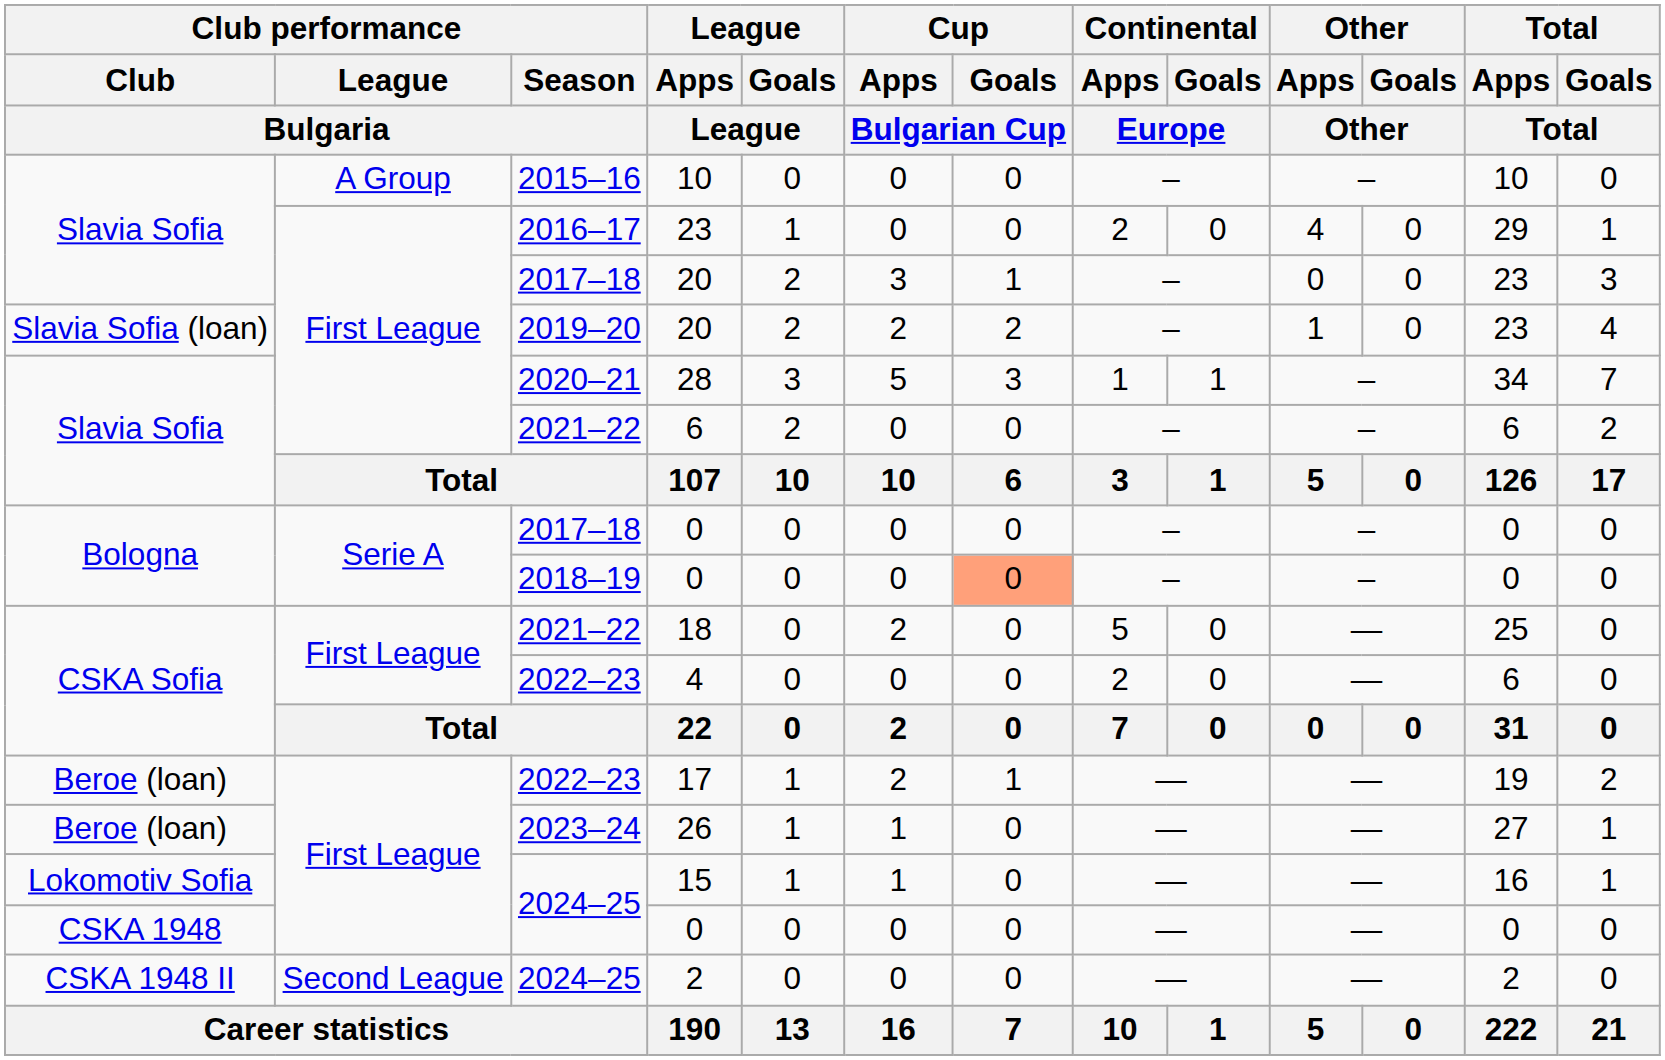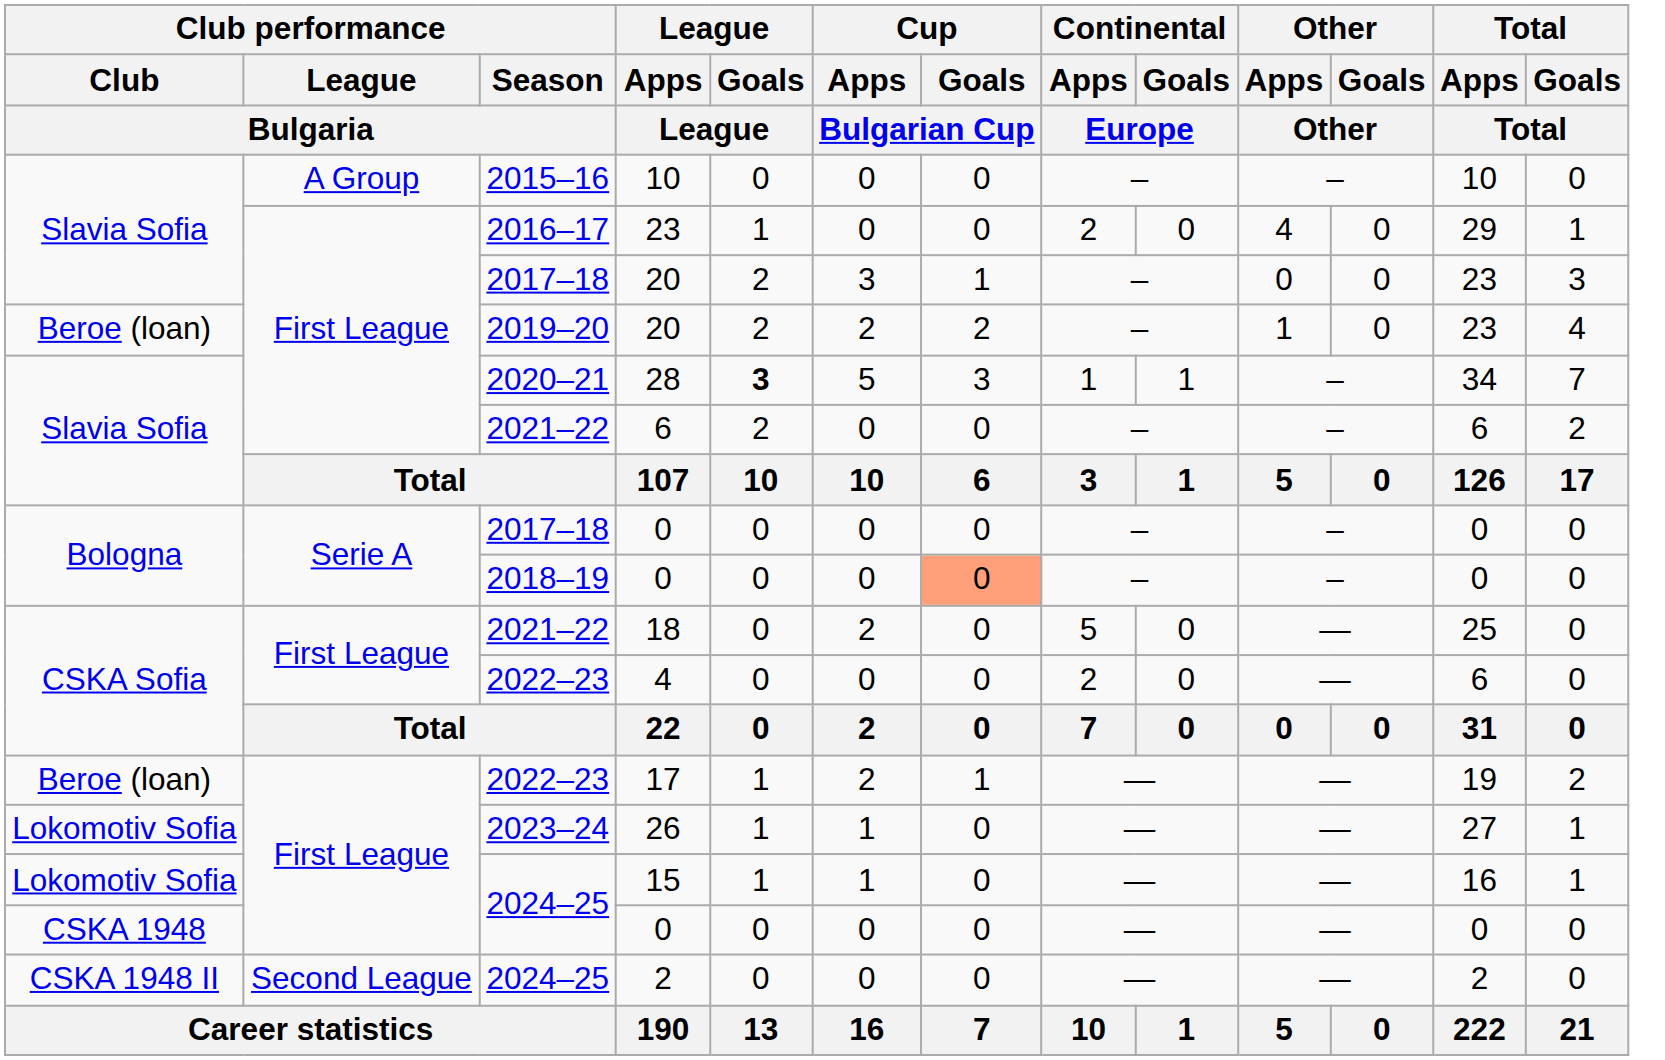2019–20 / 20 | Club performance / Club / Bulgaria: Slavia Sofia (loan) -> Beroe (loan)
28 | League / Goals / League: normal -> bold
26 | Club performance / Club / Bulgaria: Beroe (loan) -> Lokomotiv Sofia
